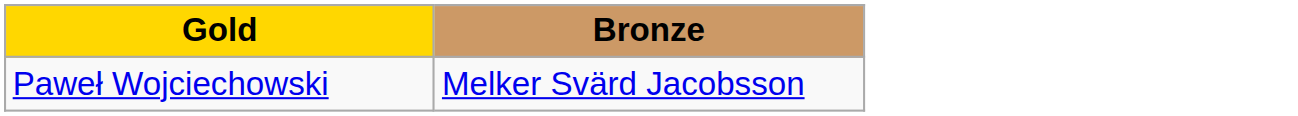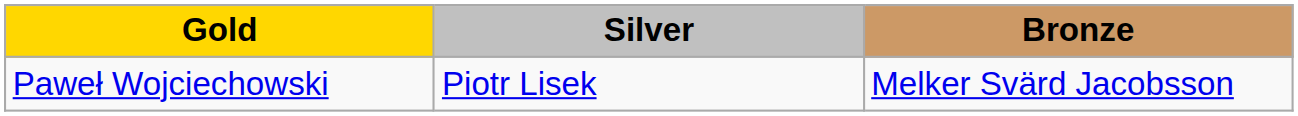+ column: Silver | Piotr Lisek
